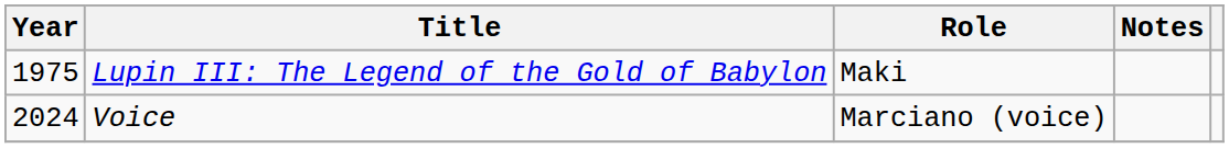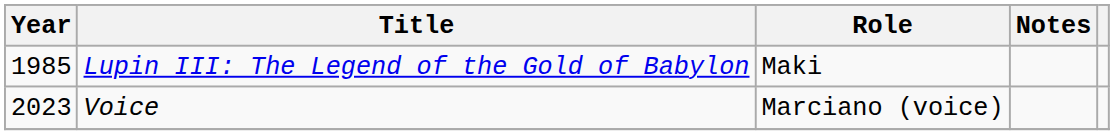Lupin III: The Legend of the Gold of Babylon | Year: 1975 -> 1985
Voice | Year: 2024 -> 2023
